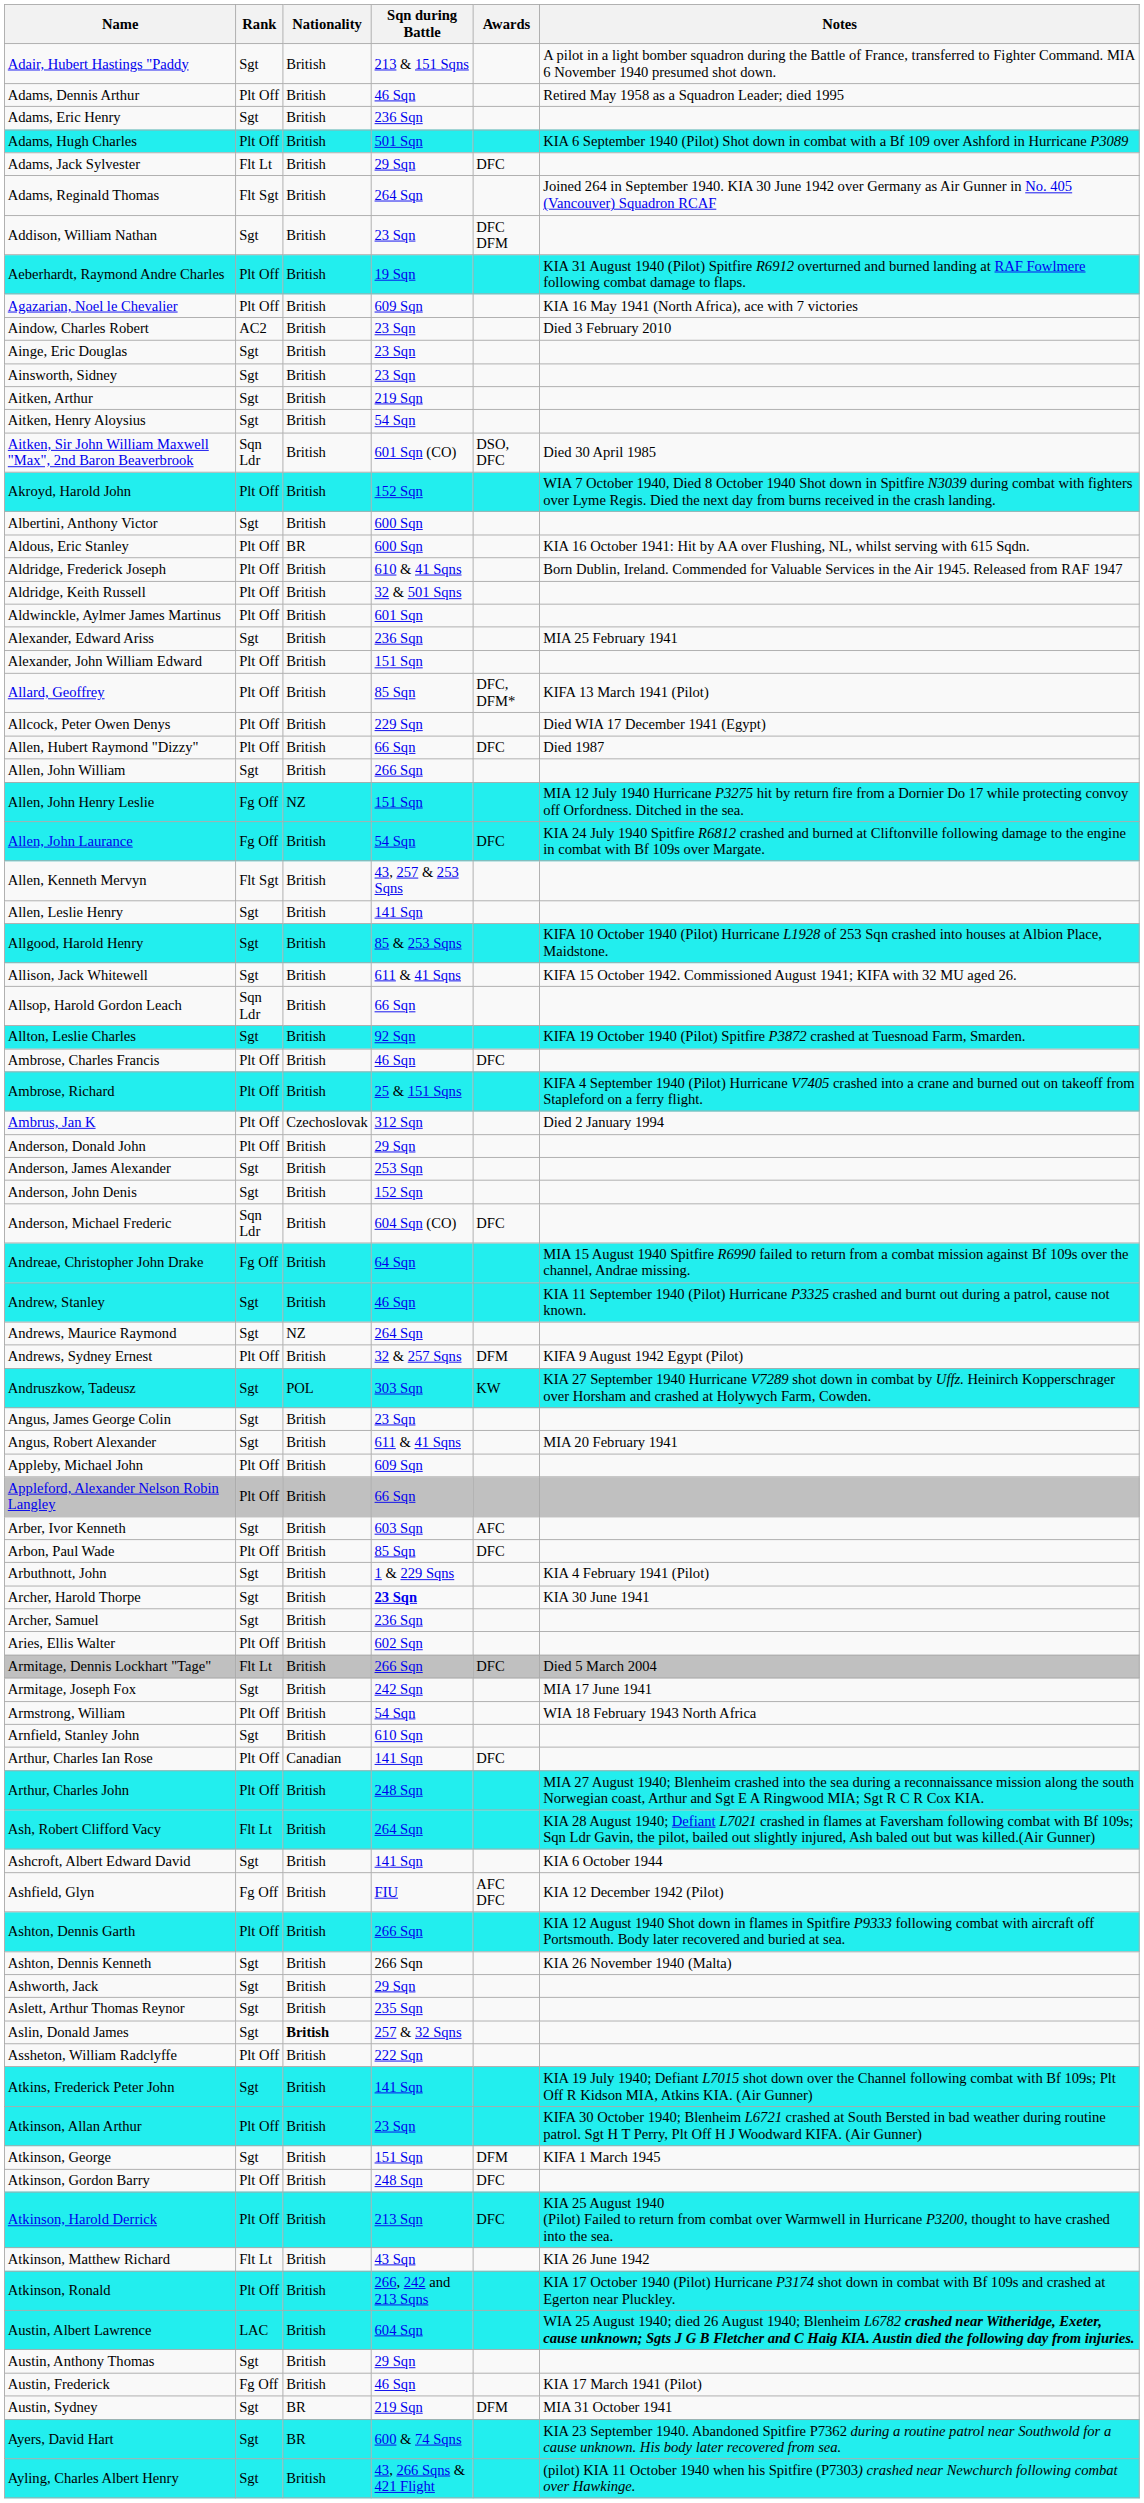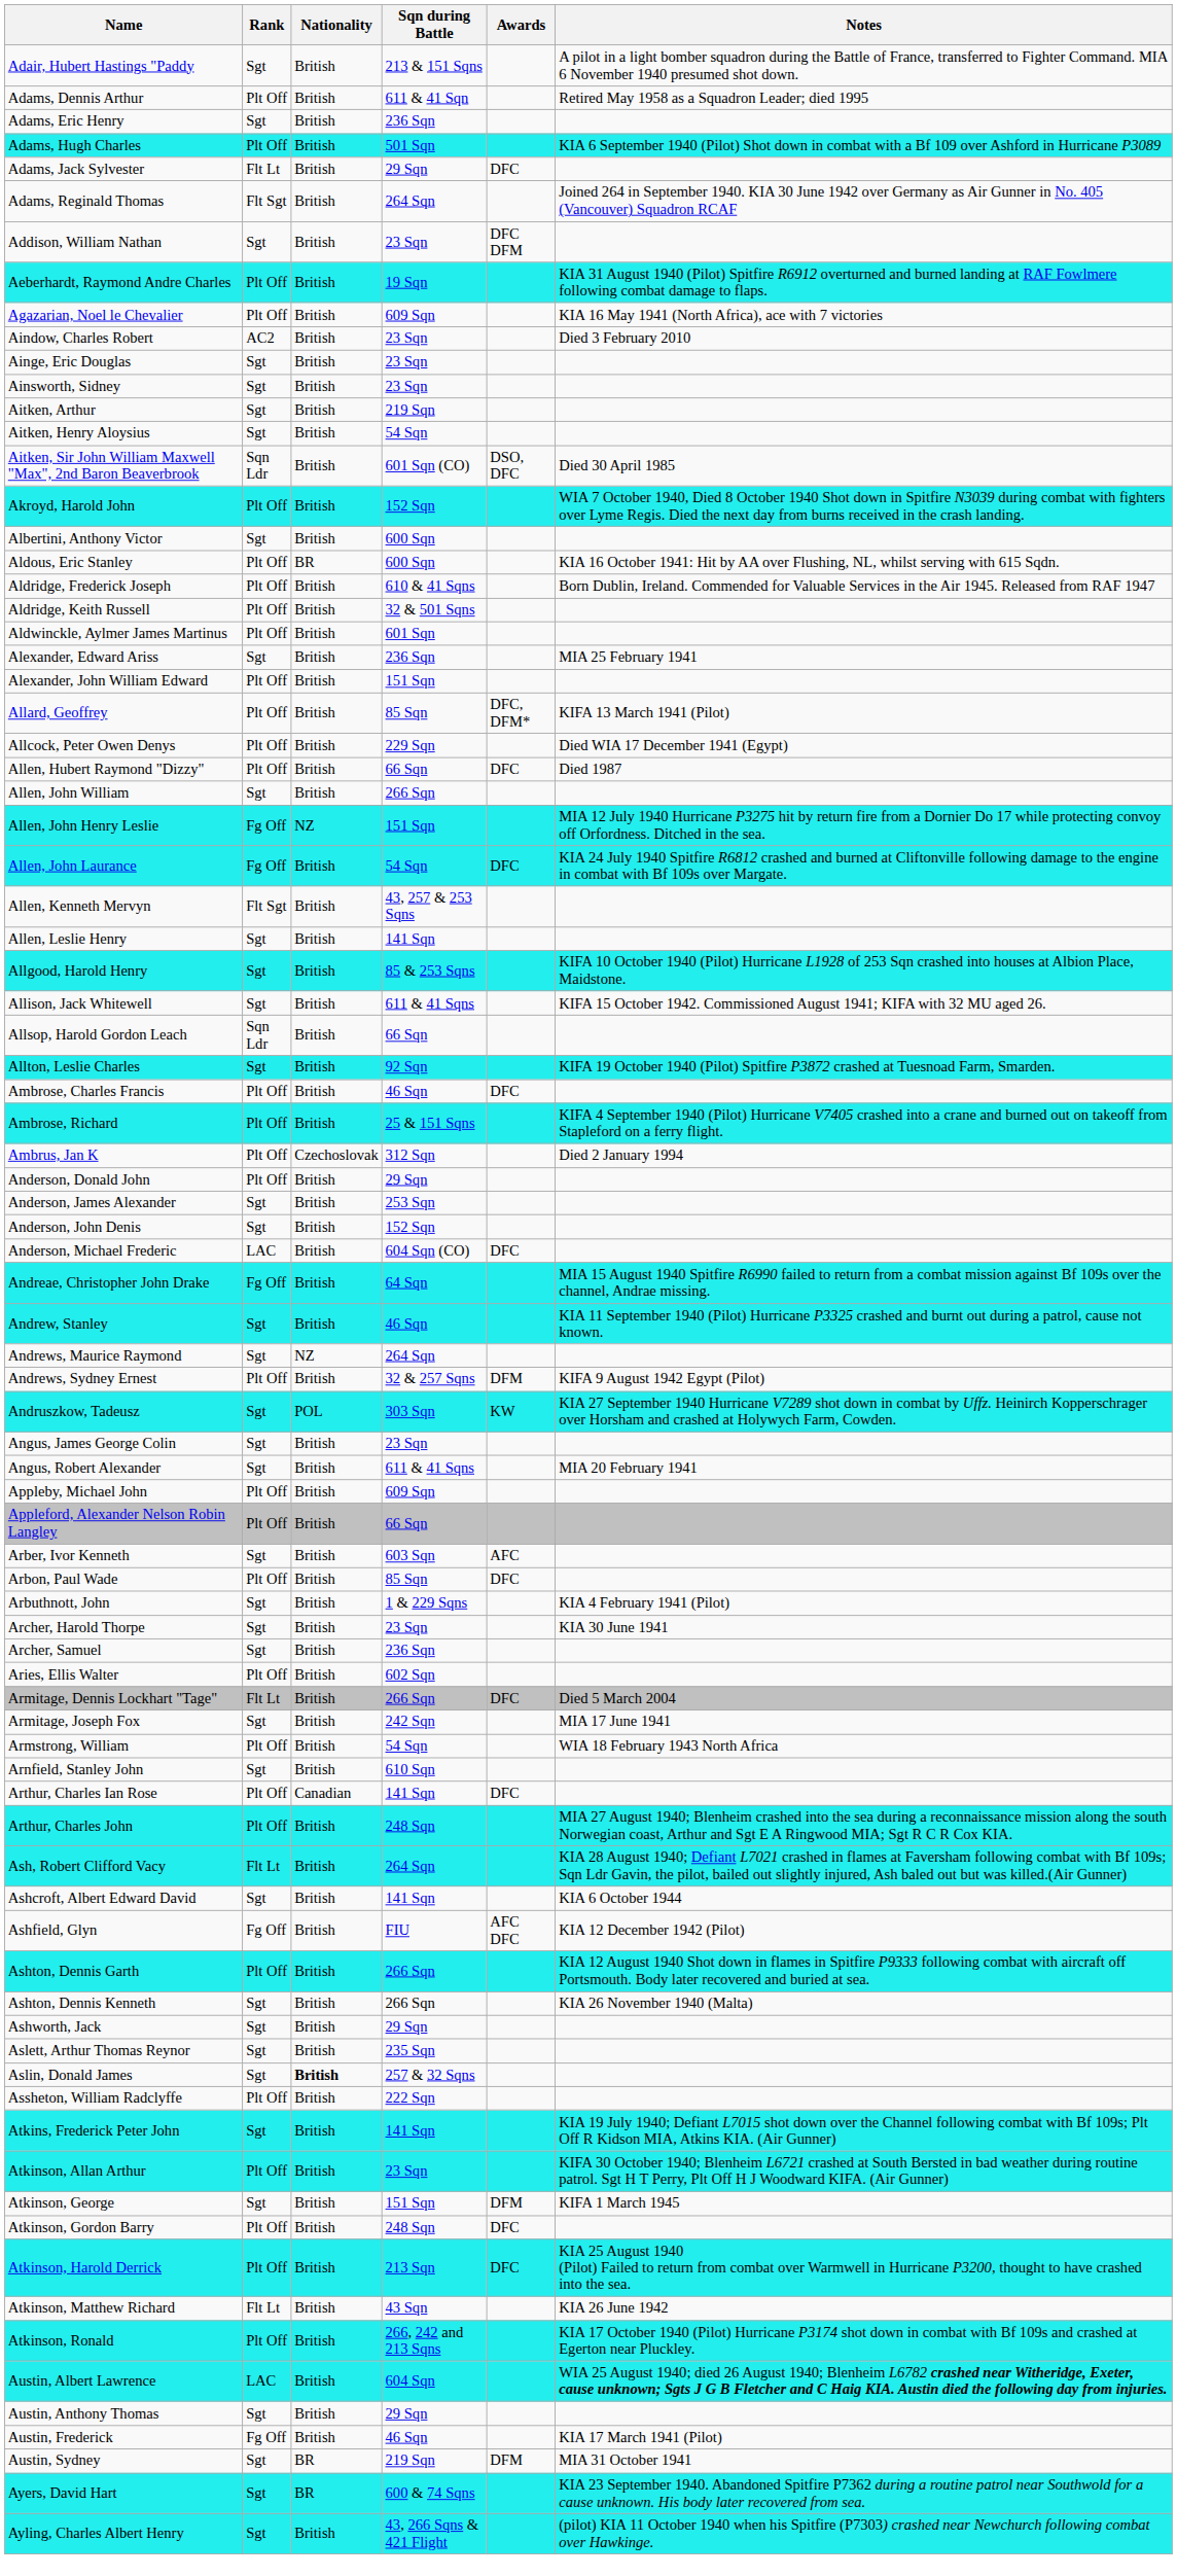Adams, Dennis Arthur | Sqn during Battle: 46 Sqn -> 611 & 41 Sqn
Anderson, Michael Frederic | Rank: Sqn Ldr -> LAC
Archer, Harold Thorpe | Sqn during Battle: bold -> normal
